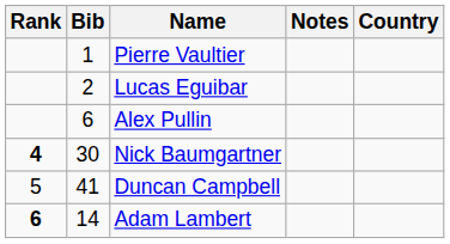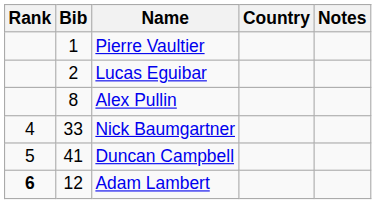columns swapped: Country <-> Notes
Alex Pullin | Bib: 6 -> 8
Nick Baumgartner | Rank: bold -> normal
Nick Baumgartner | Bib: 30 -> 33
Adam Lambert | Bib: 14 -> 12
